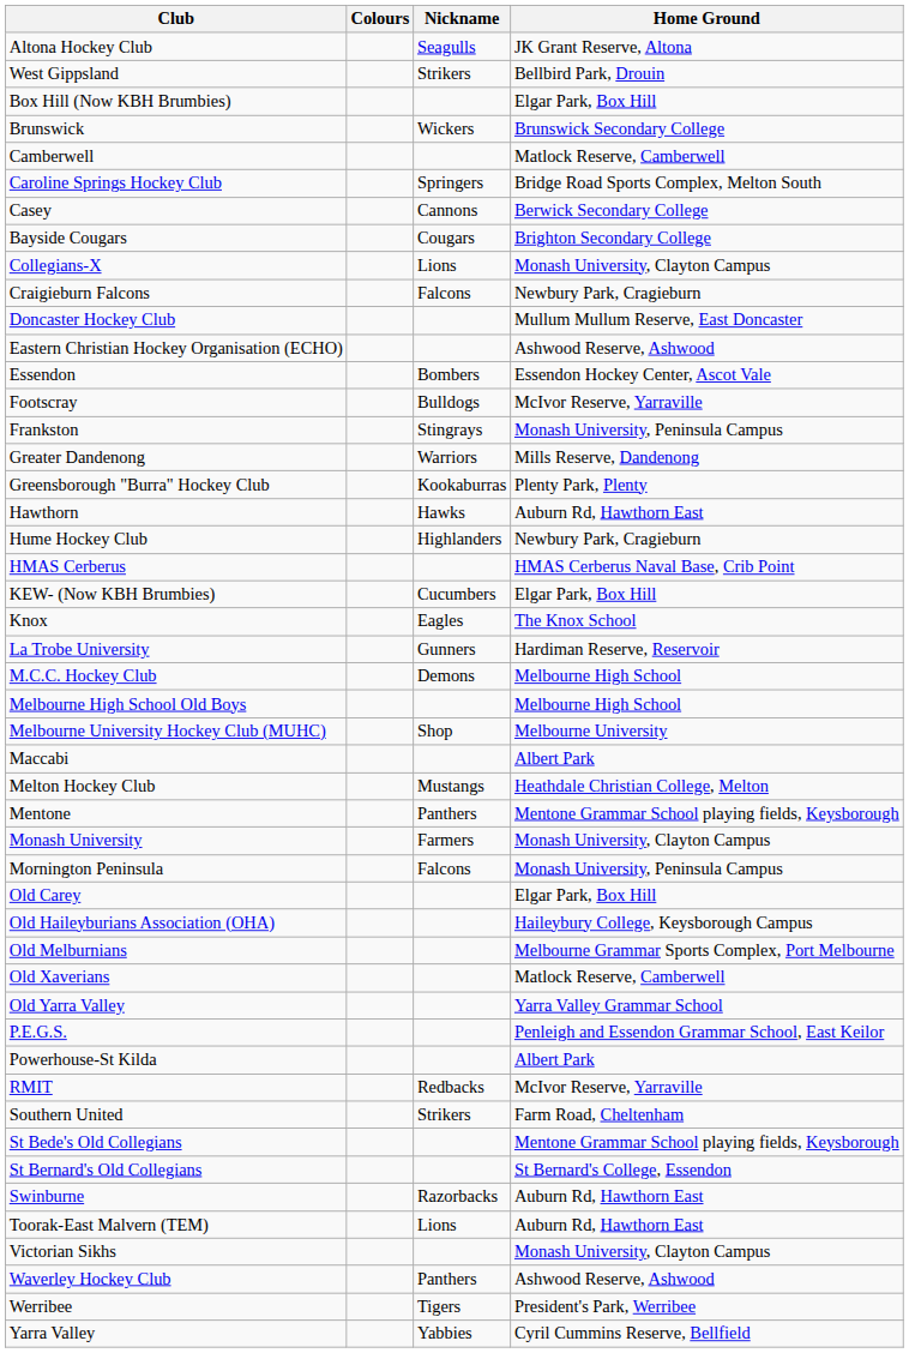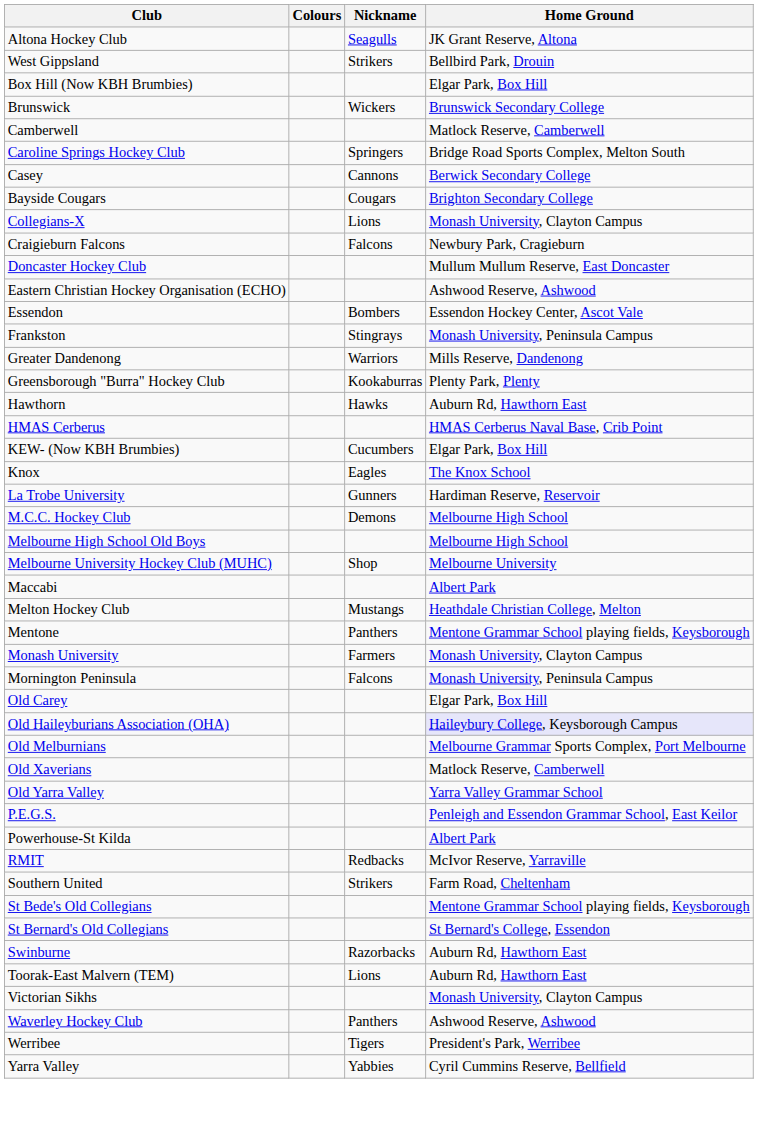- row: Footscray | Bulldogs | McIvor Reserve, Yarraville
- row: Hume Hockey Club | Highlanders | Newbury Park, Cragieburn
Old Haileyburians Association (OHA) | Home Ground: no background -> lavender background
